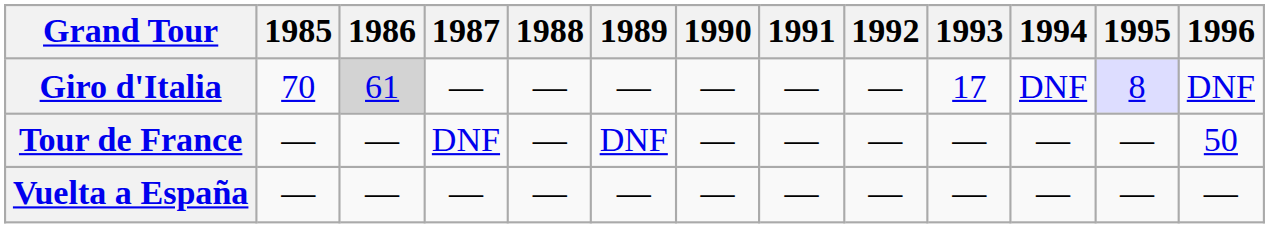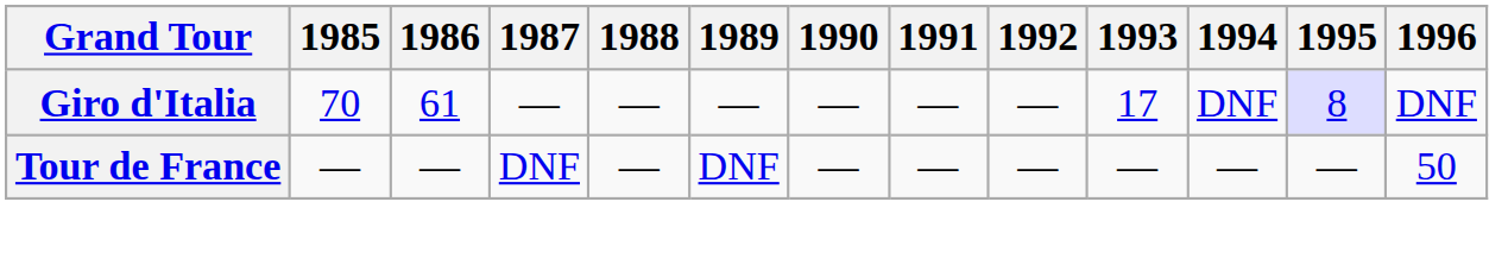Giro d'Italia | 1986: lightgrey background -> no background
- row: Vuelta a España | — | — | — | — | — | — | — | — | — | — | — | —
